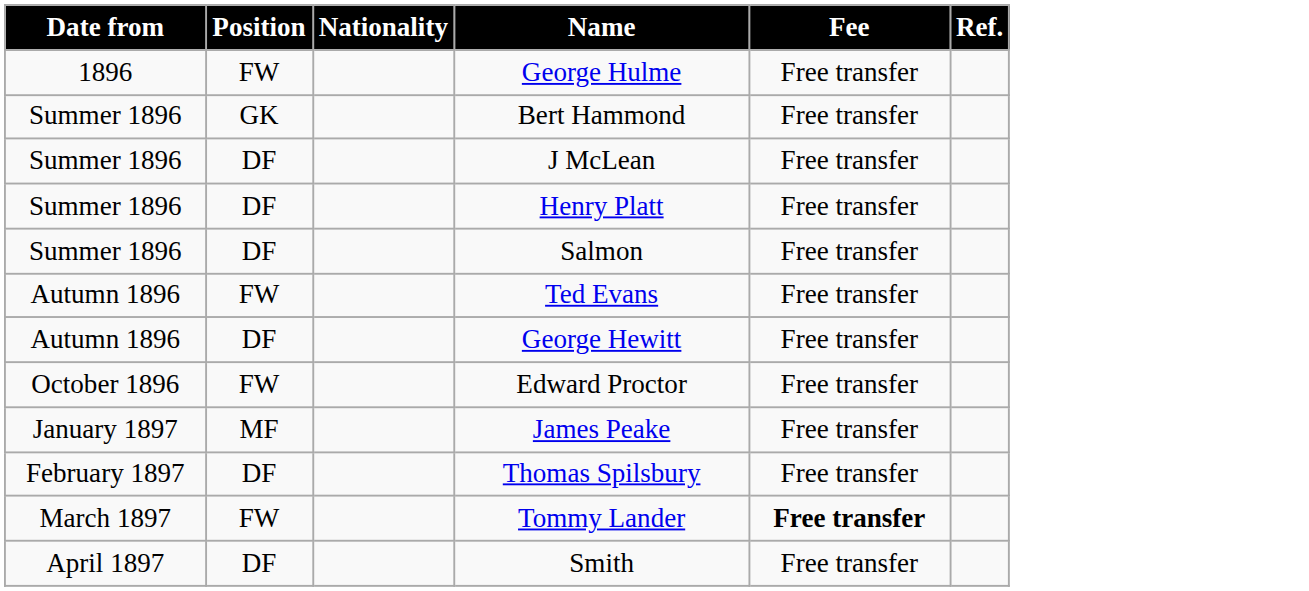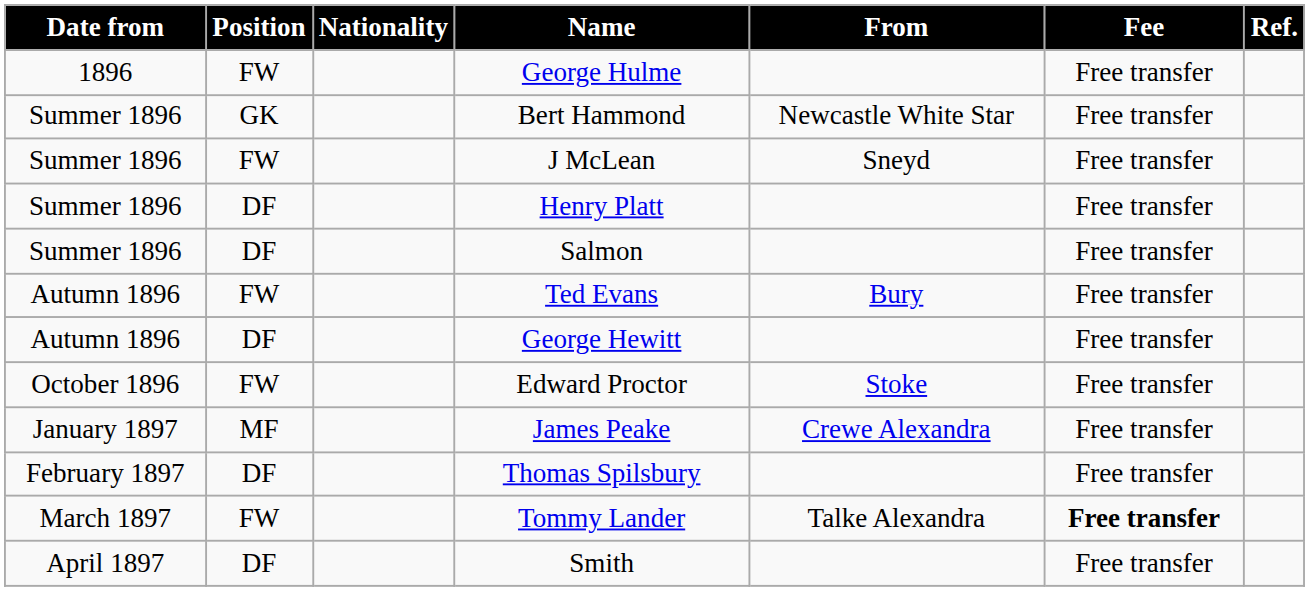+ column: From | Newcastle White Star | Sneyd | Bury | Stoke | Crewe Alexandra | Talke Alexandra
J McLean | Position: DF -> FW
